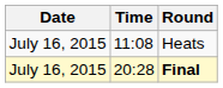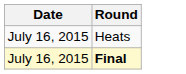- column: Time | 11:08 | 20:28
